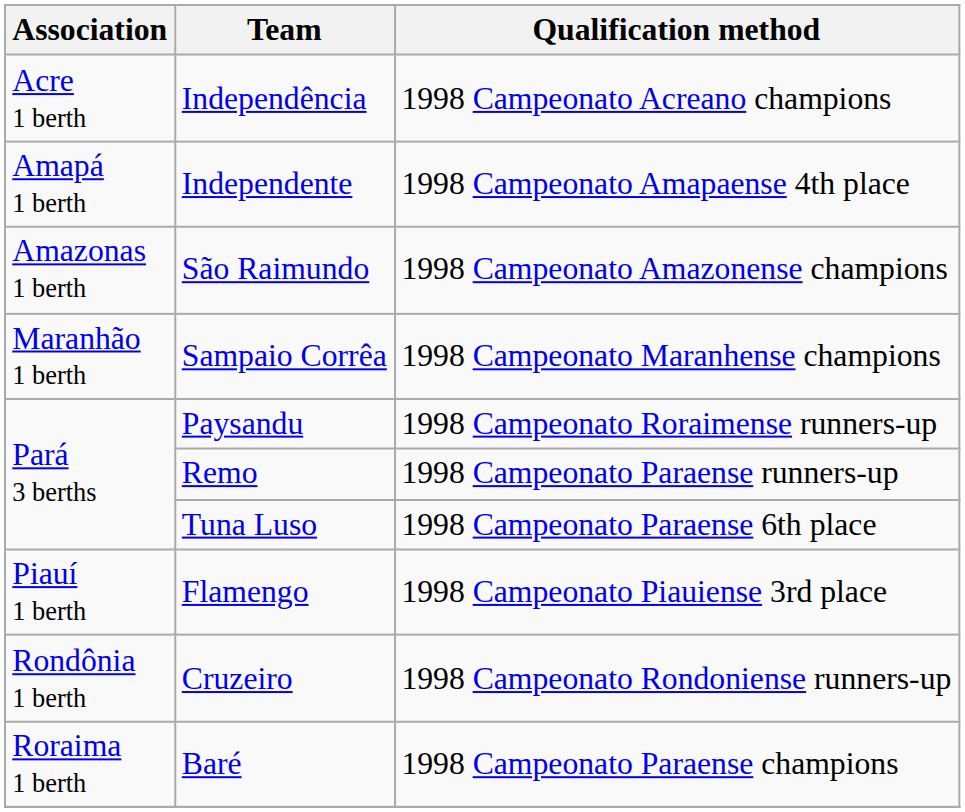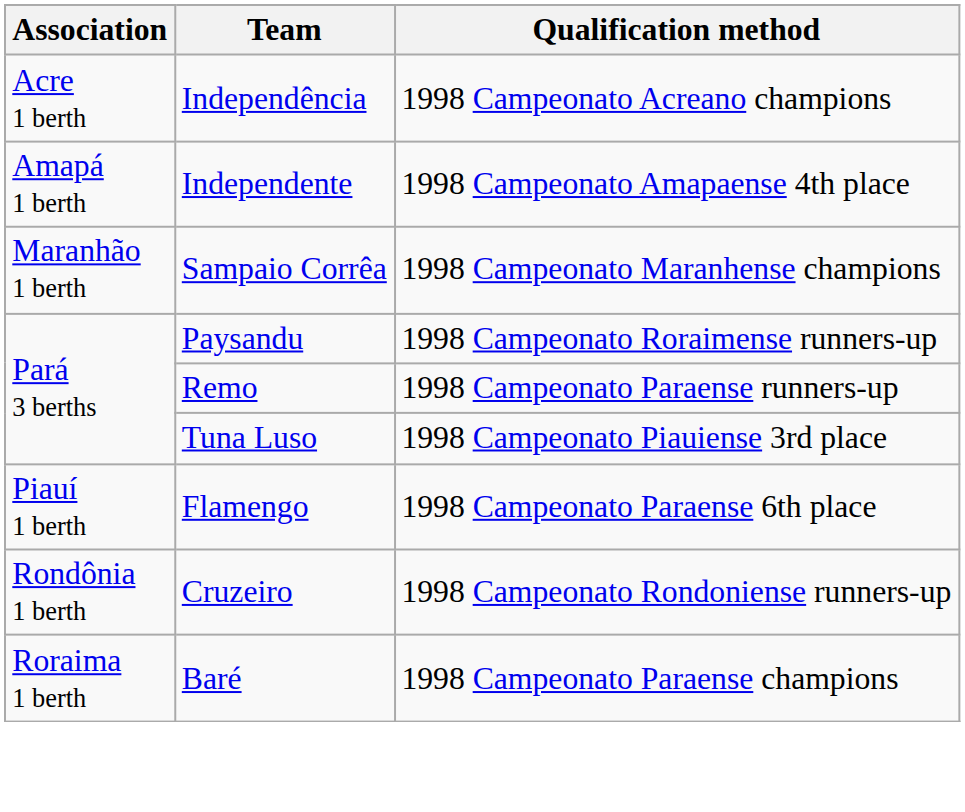- row: Amazonas 1 berth | São Raimundo | 1998 Campeonato Amazonense champions
Tuna Luso | Qualification method: 1998 Campeonato Paraense 6th place -> 1998 Campeonato Piauiense 3rd place
Flamengo | Qualification method: 1998 Campeonato Piauiense 3rd place -> 1998 Campeonato Paraense 6th place
